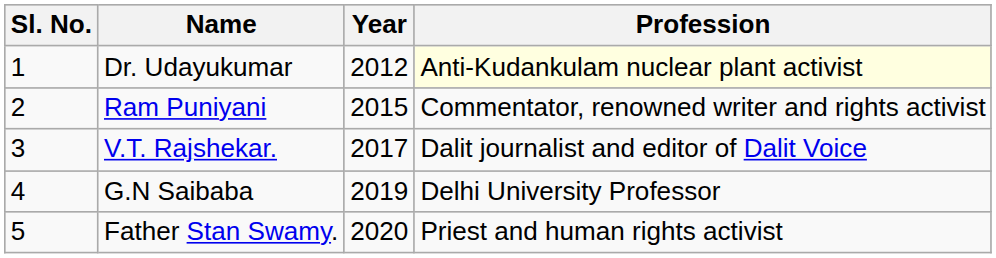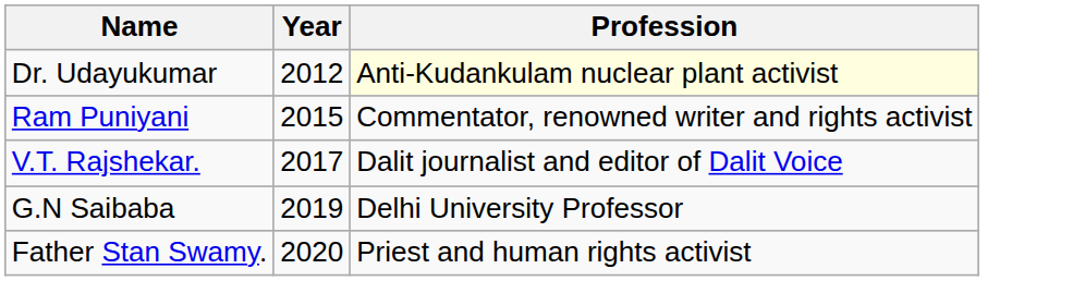- column: Sl. No. | 1 | 2 | 3 | 4 | 5
